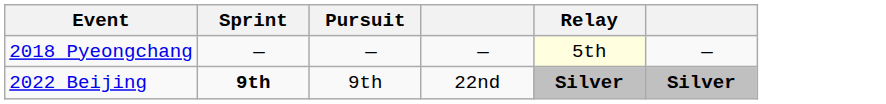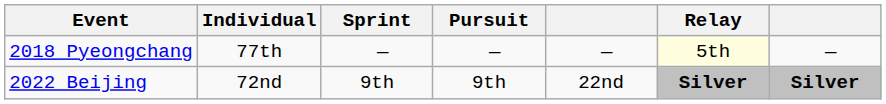+ column: Individual | 77th | 72nd
2022 Beijing | Sprint: bold -> normal
